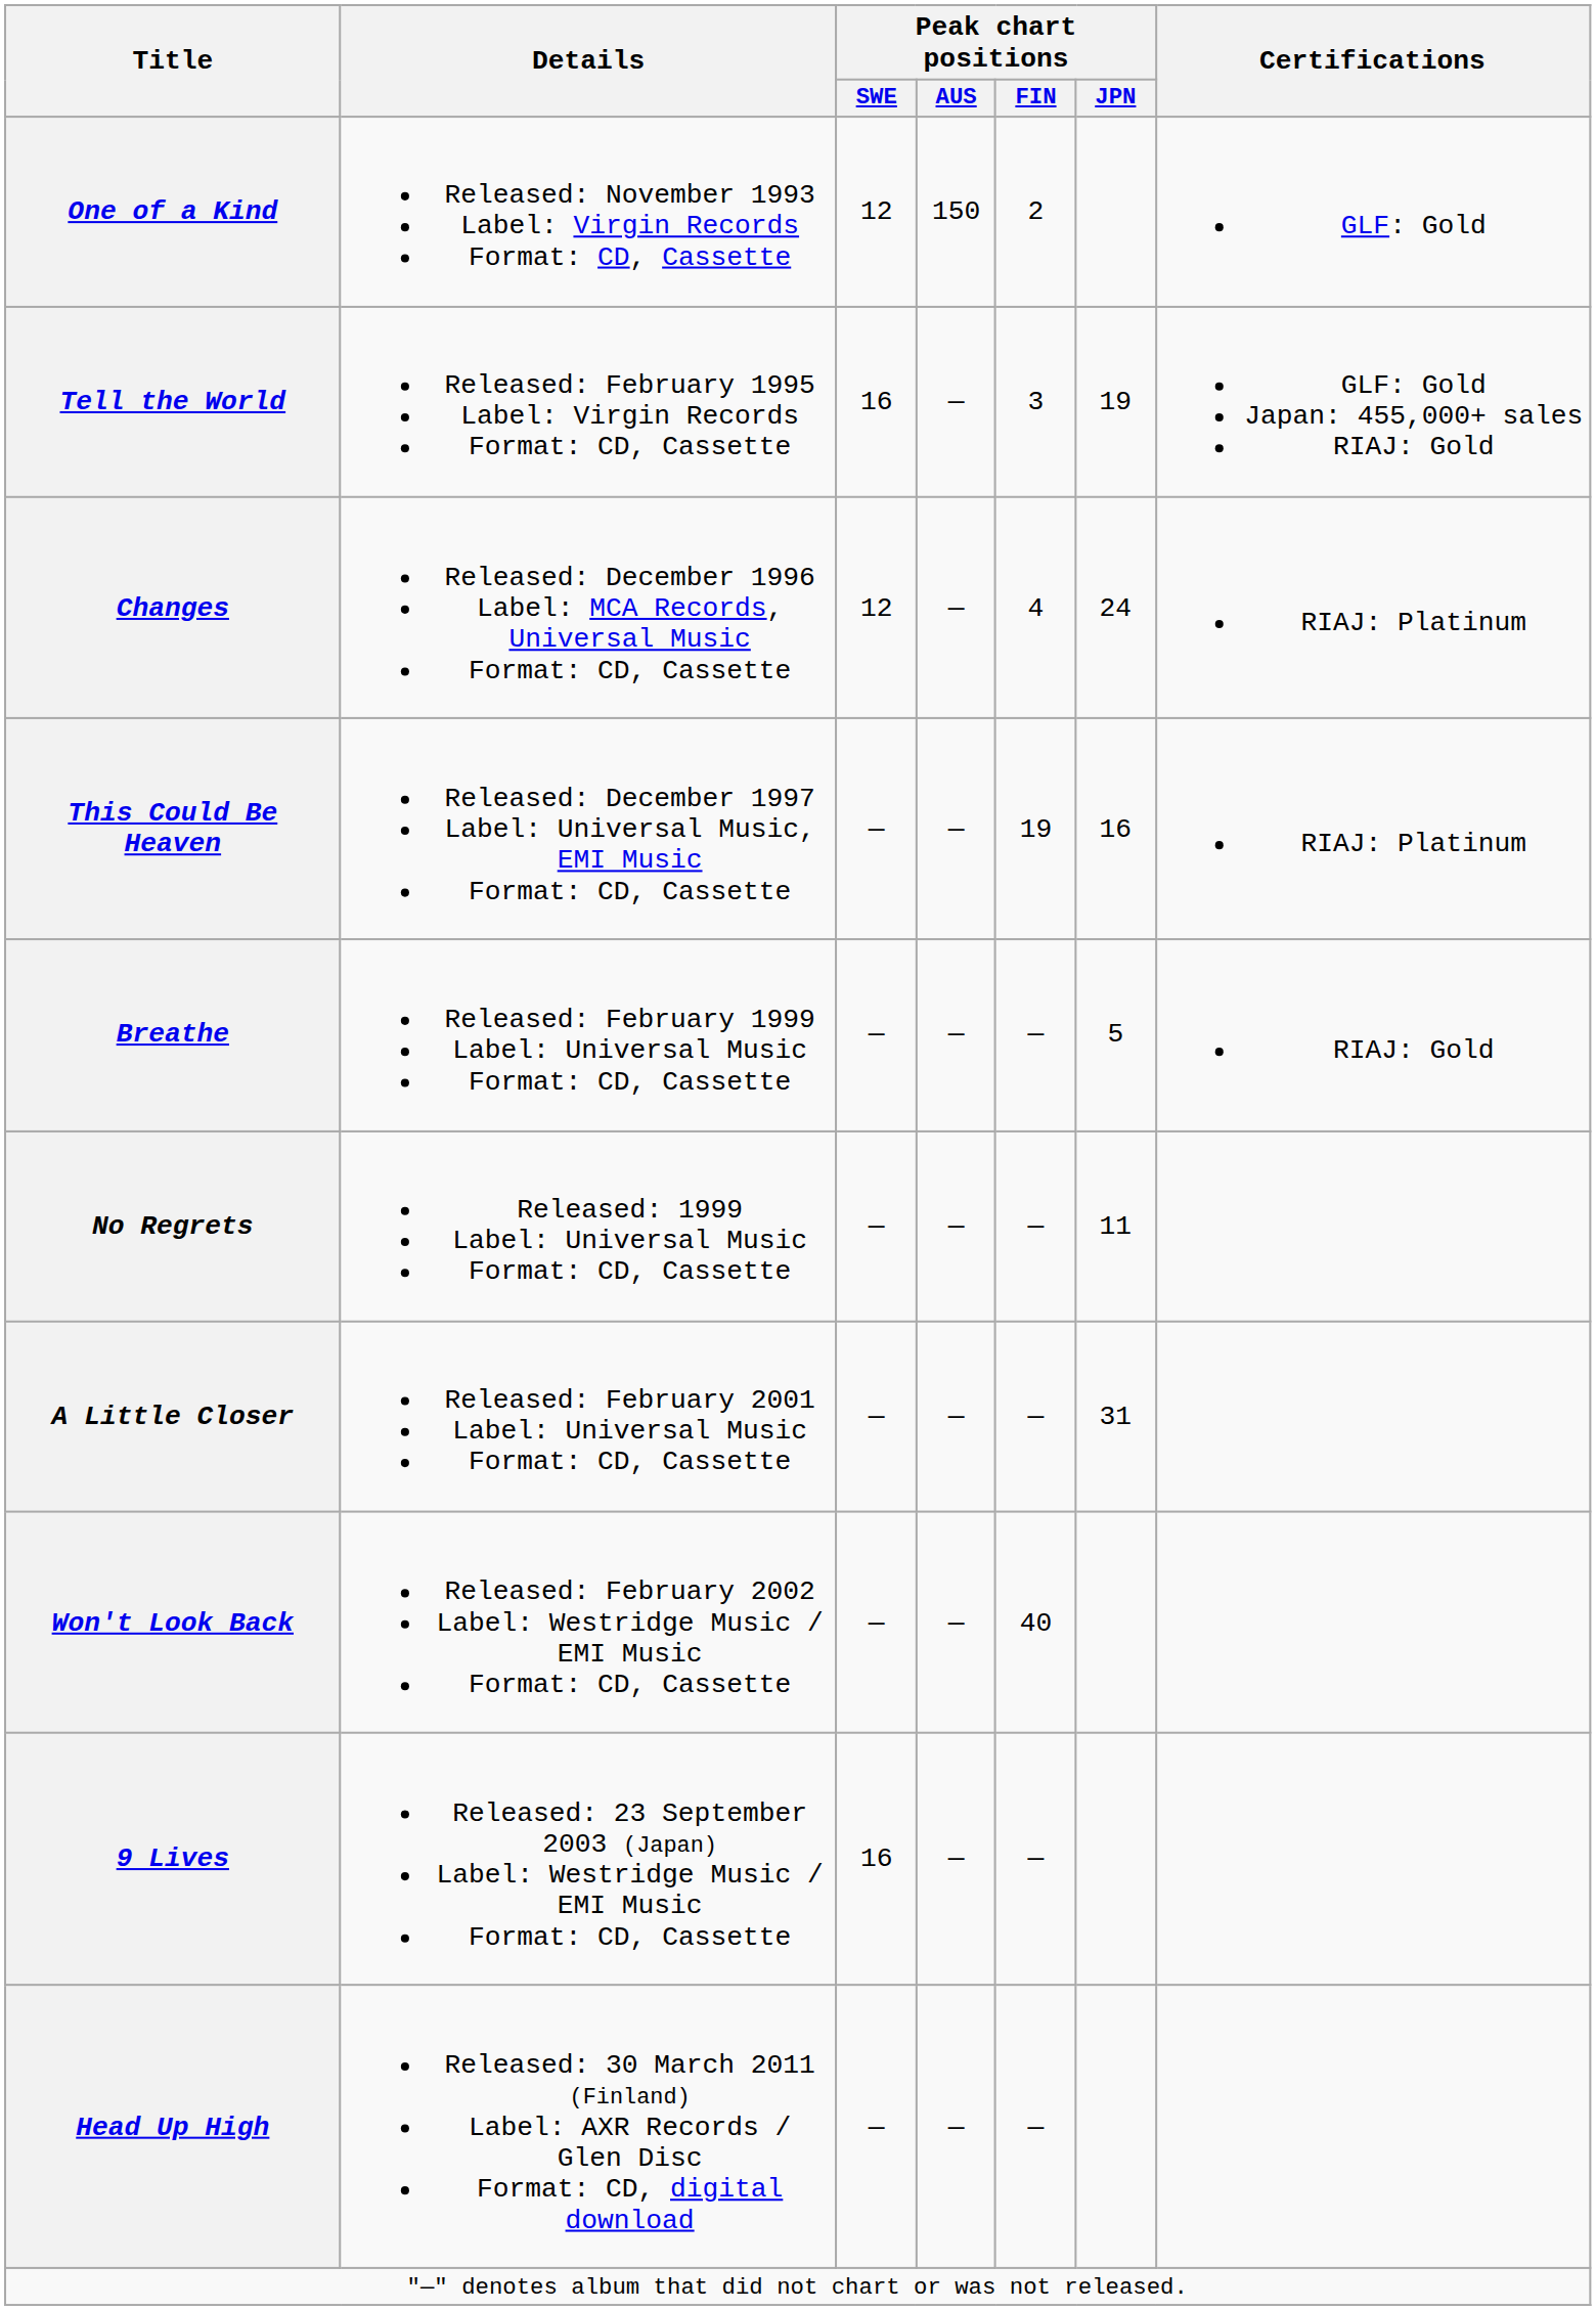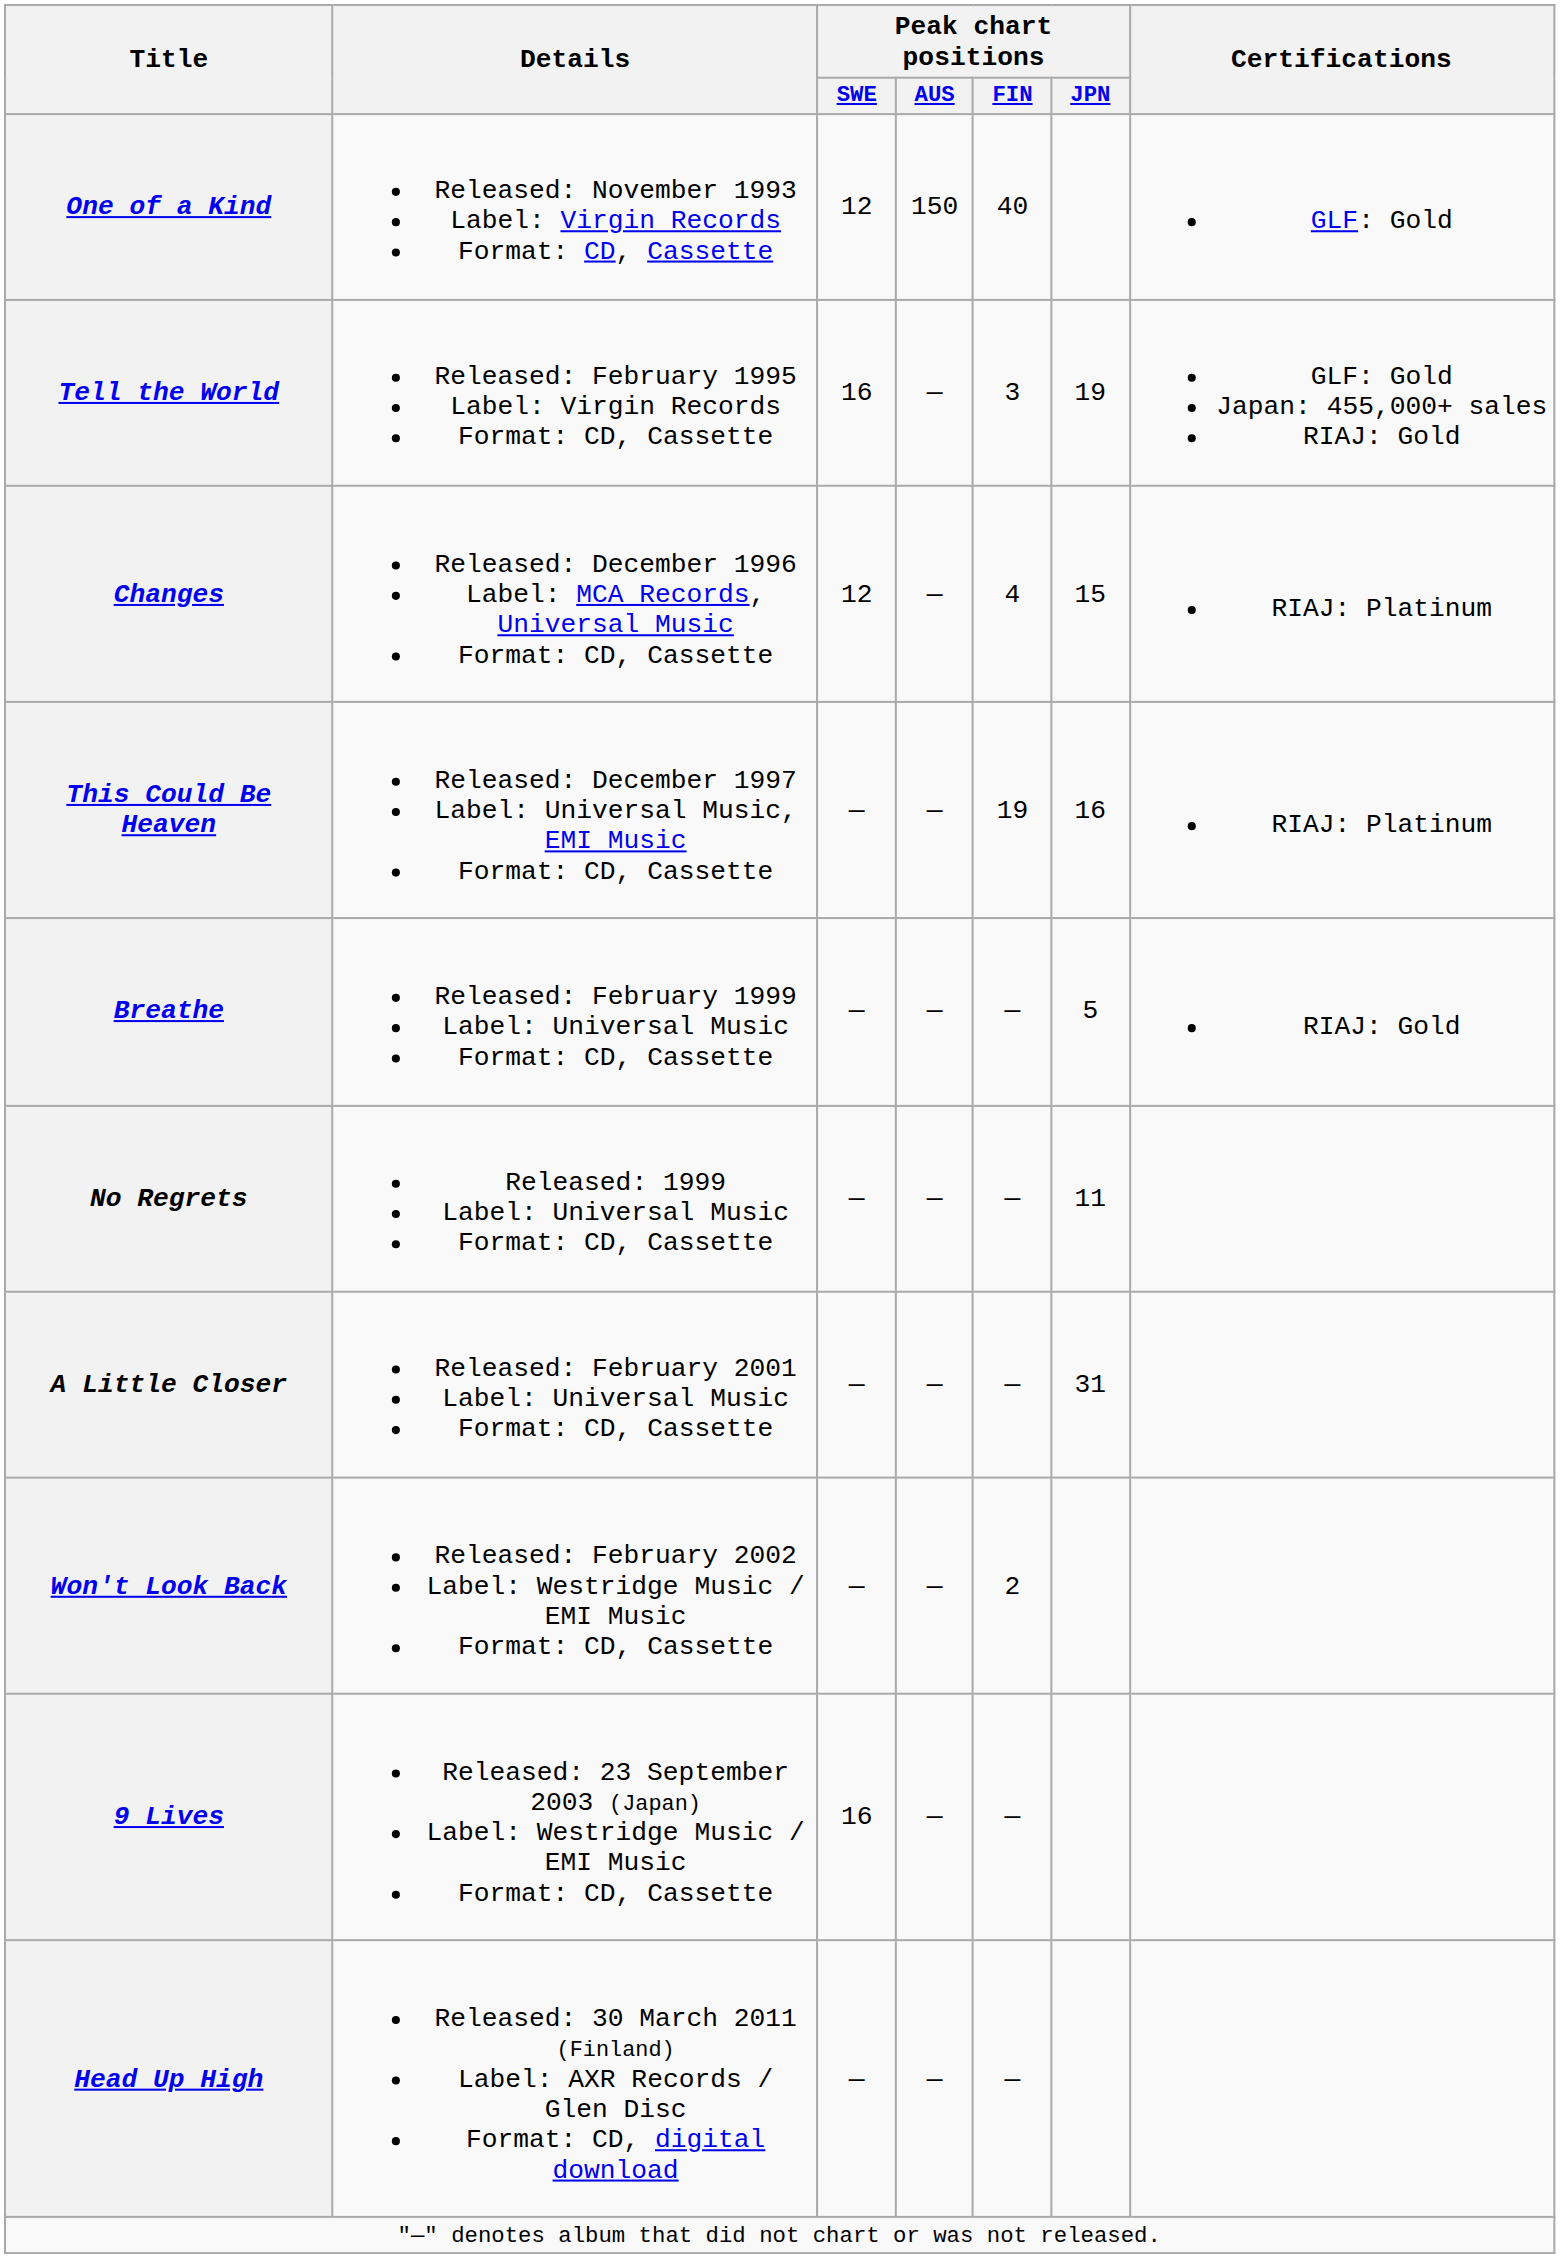One of a Kind | Peak chart positions / FIN: 2 -> 40
Changes | Peak chart positions / JPN: 24 -> 15
Won't Look Back | Peak chart positions / FIN: 40 -> 2
